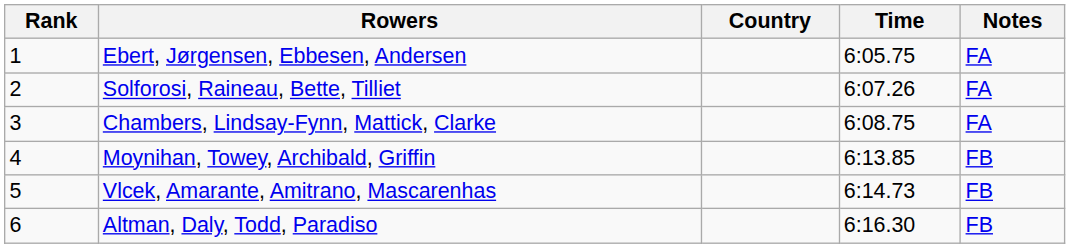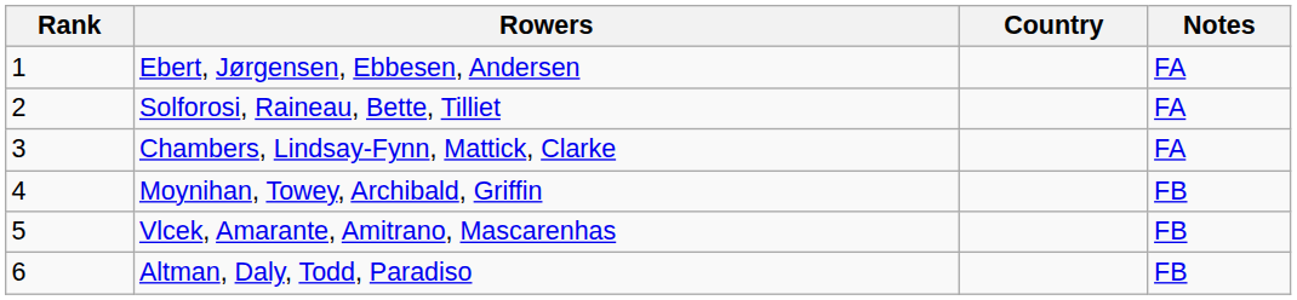- column: Time | 6:05.75 | 6:07.26 | 6:08.75 | 6:13.85 | 6:14.73 | 6:16.30
